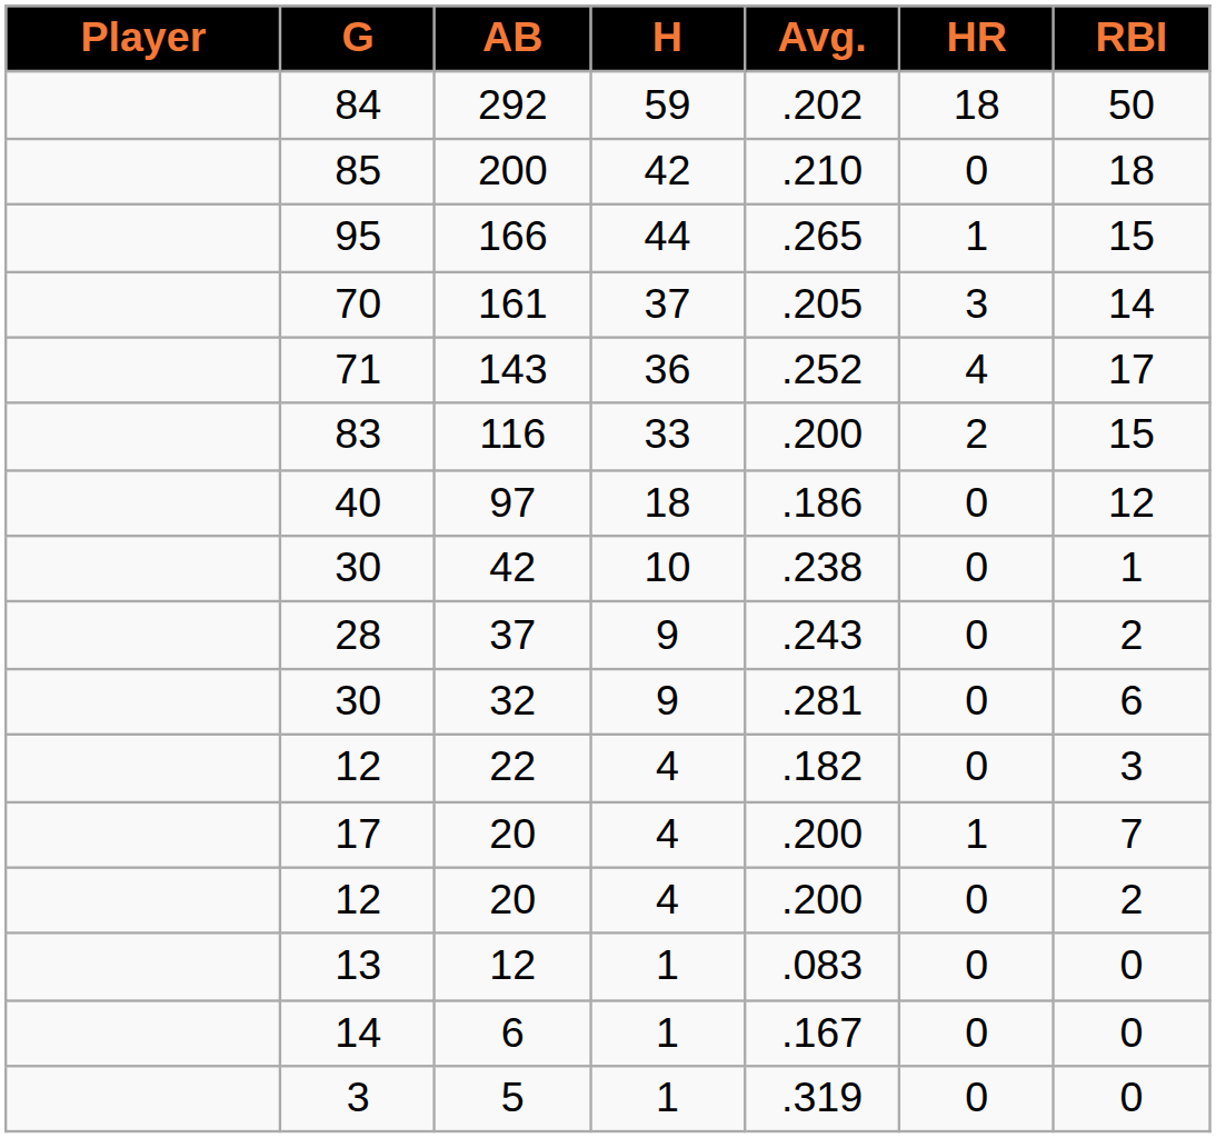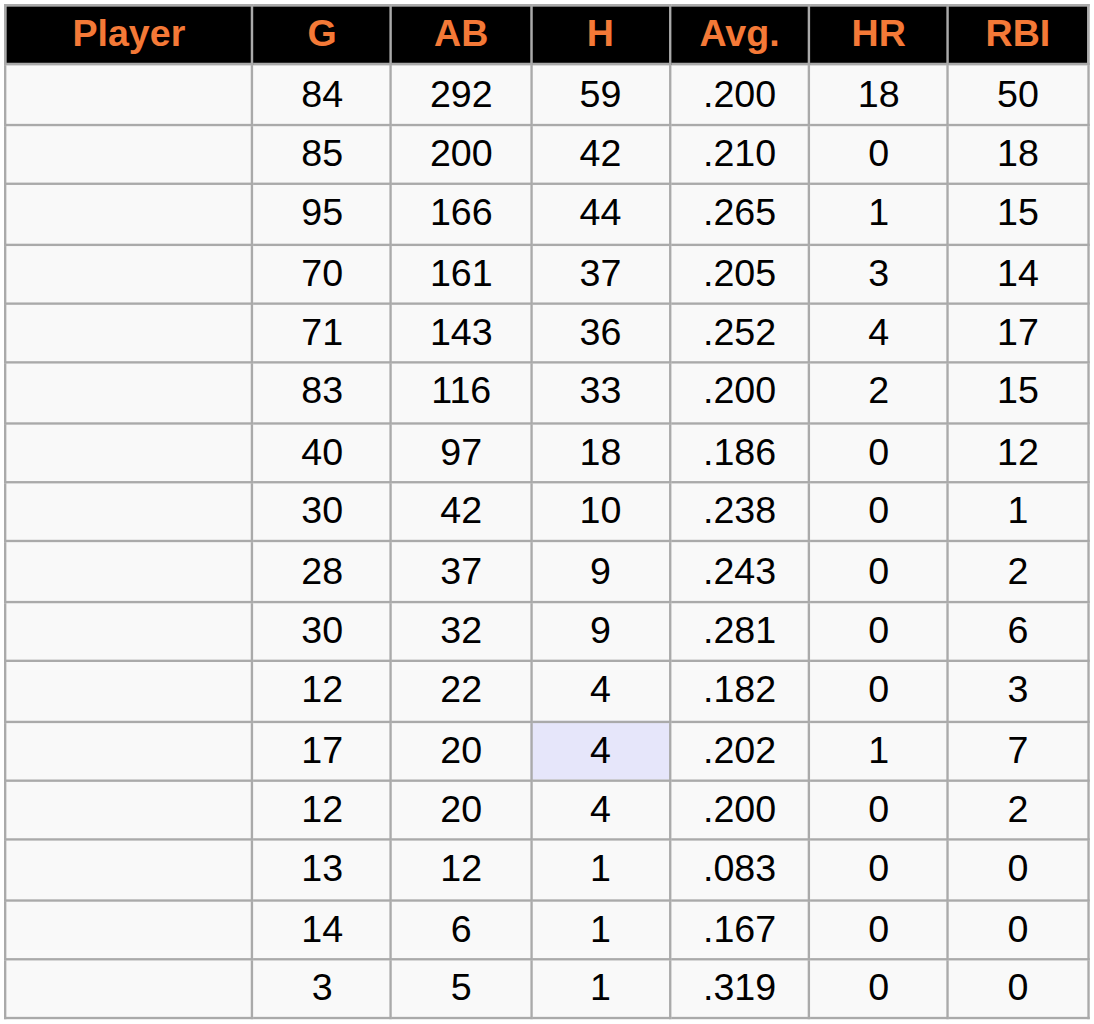292 | Avg.: .202 -> .200
17 / 20 | H: no background -> lavender background
17 / 20 | Avg.: .200 -> .202
